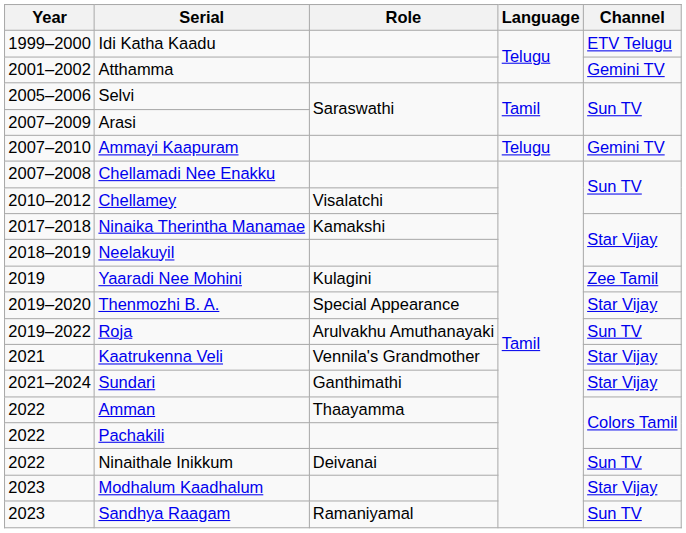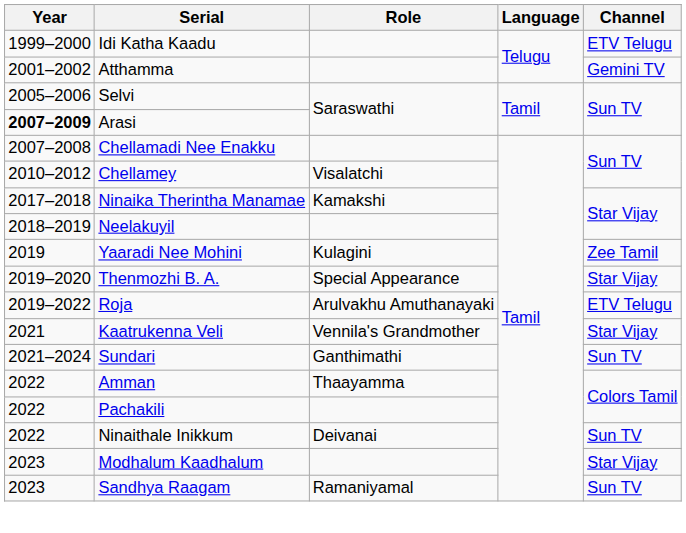Arasi | Year: normal -> bold
- row: 2007–2010 | Ammayi Kaapuram | Telugu | Gemini TV
Roja | Channel: Sun TV -> ETV Telugu
Sundari | Channel: Star Vijay -> Sun TV
